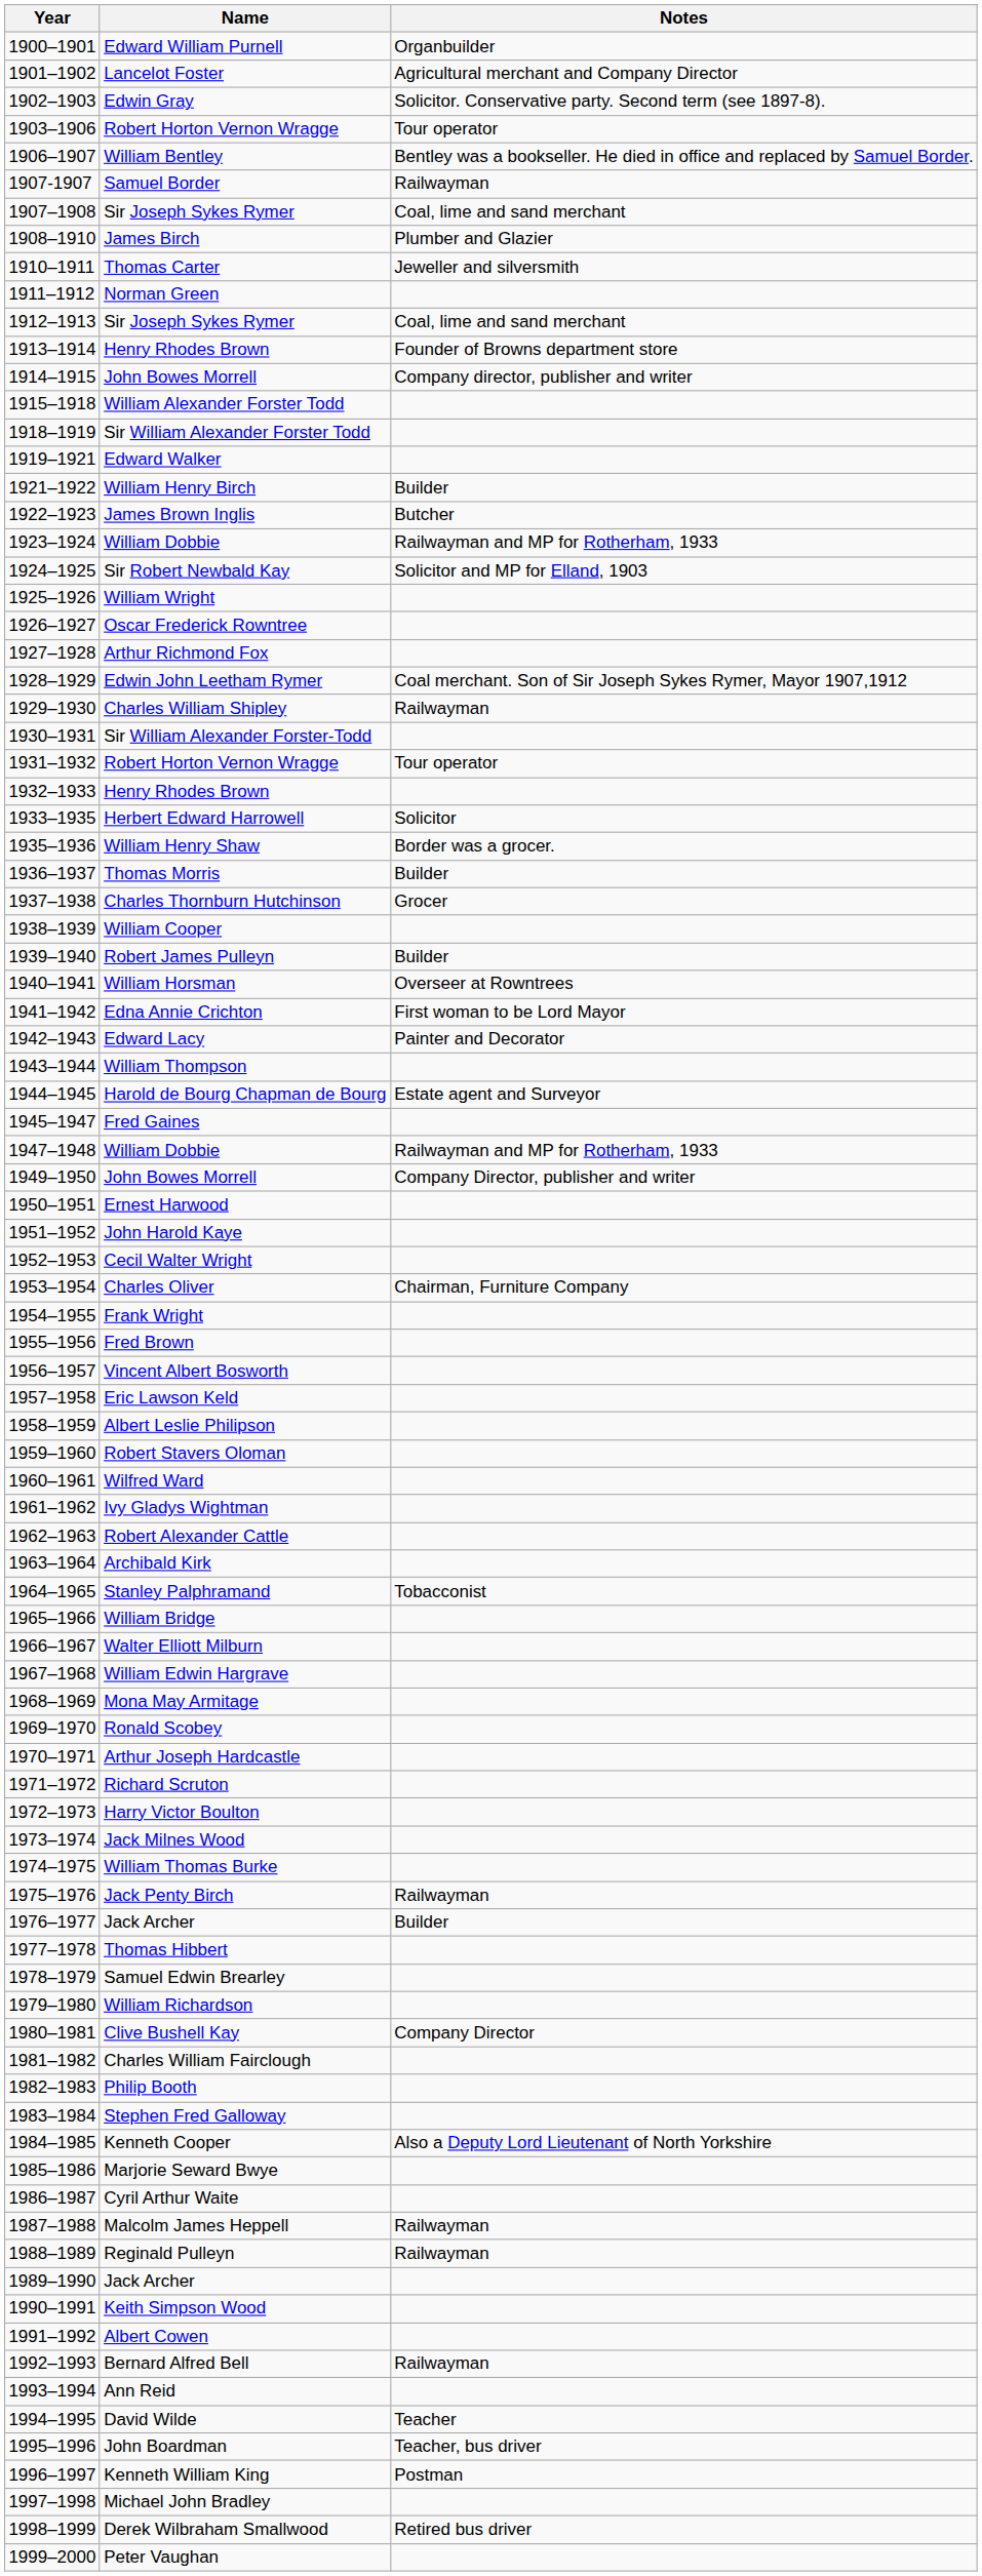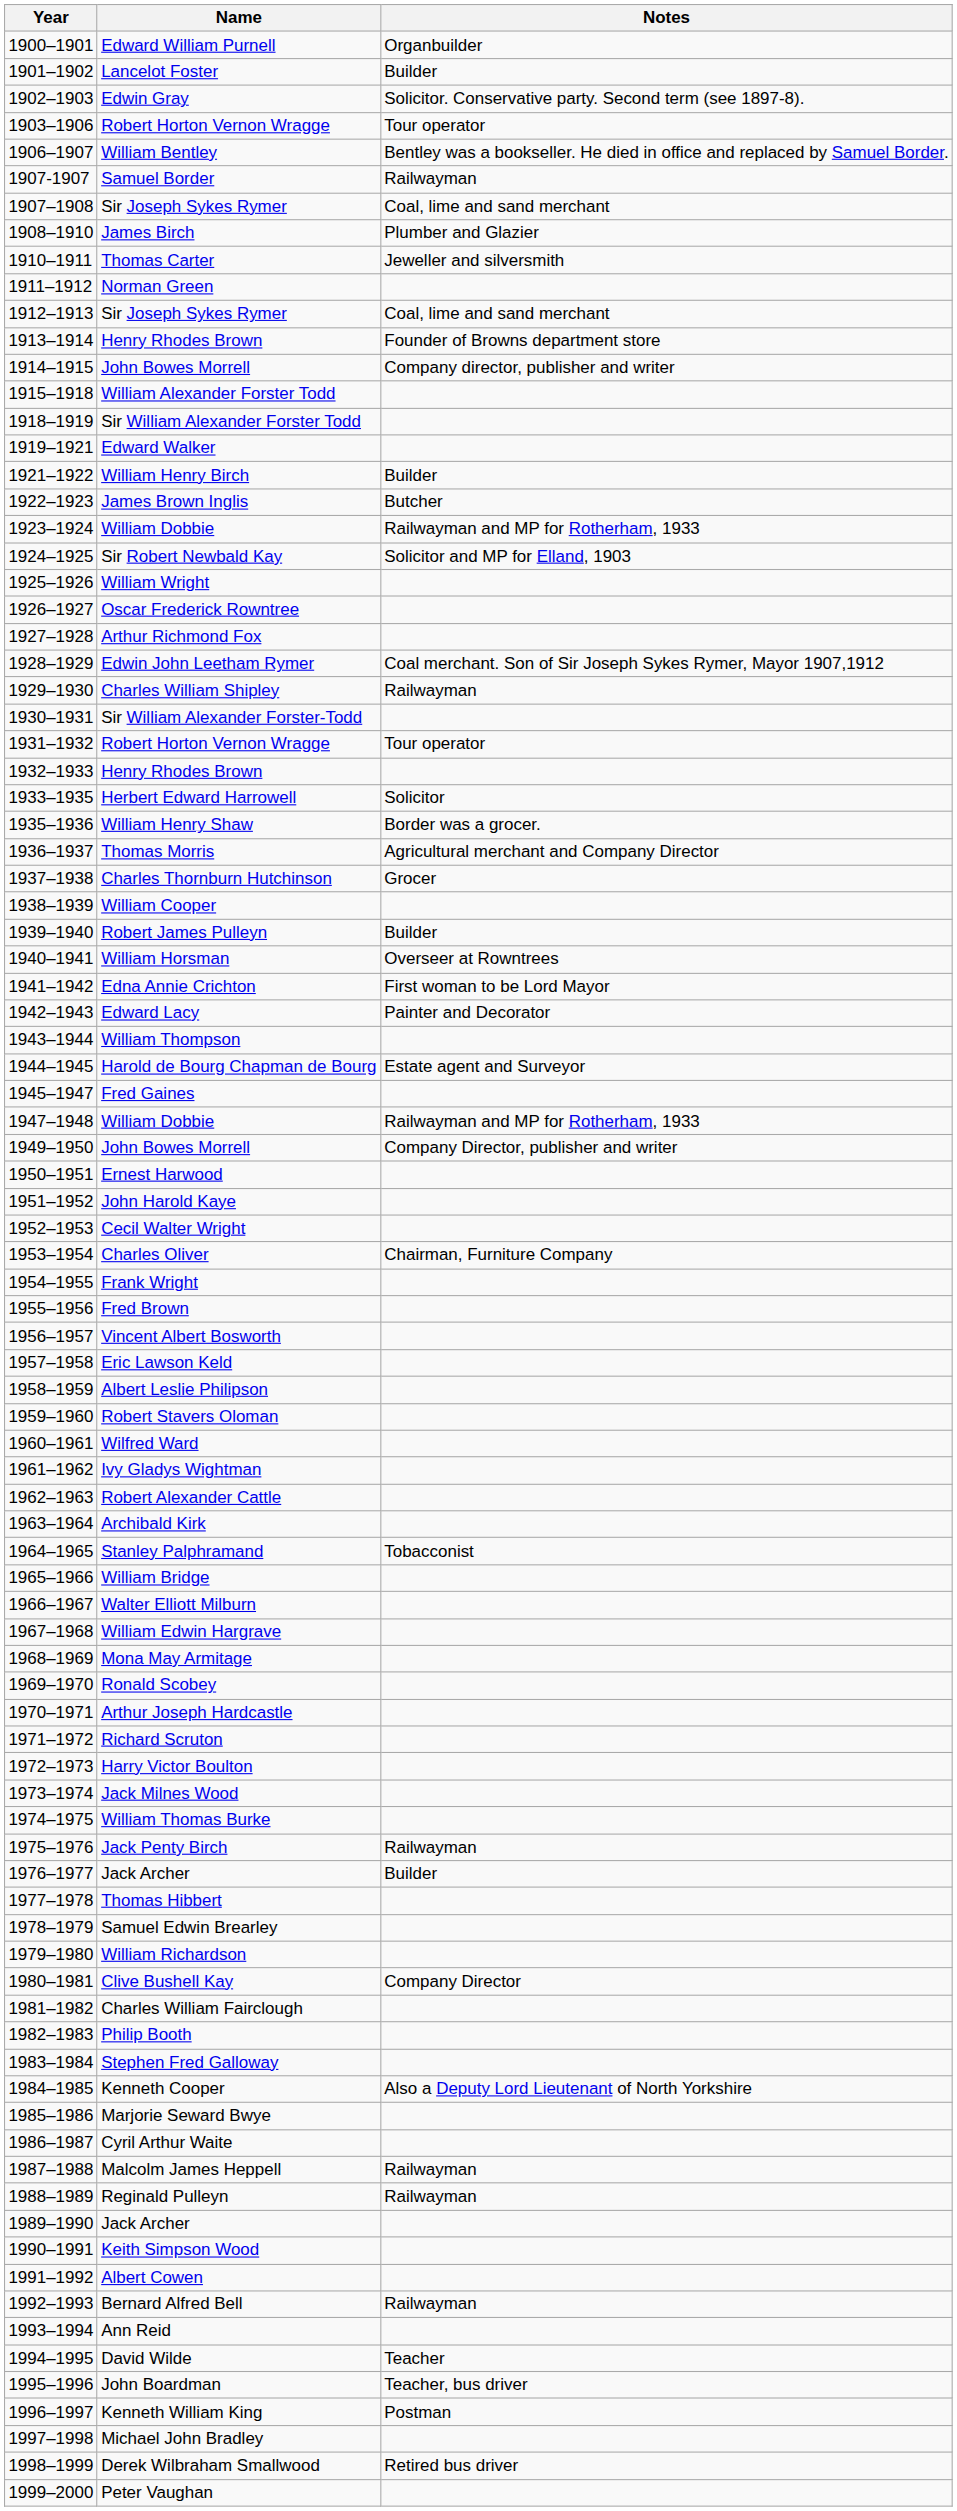Lancelot Foster | Notes: Agricultural merchant and Company Director -> Builder
Thomas Morris | Notes: Builder -> Agricultural merchant and Company Director
